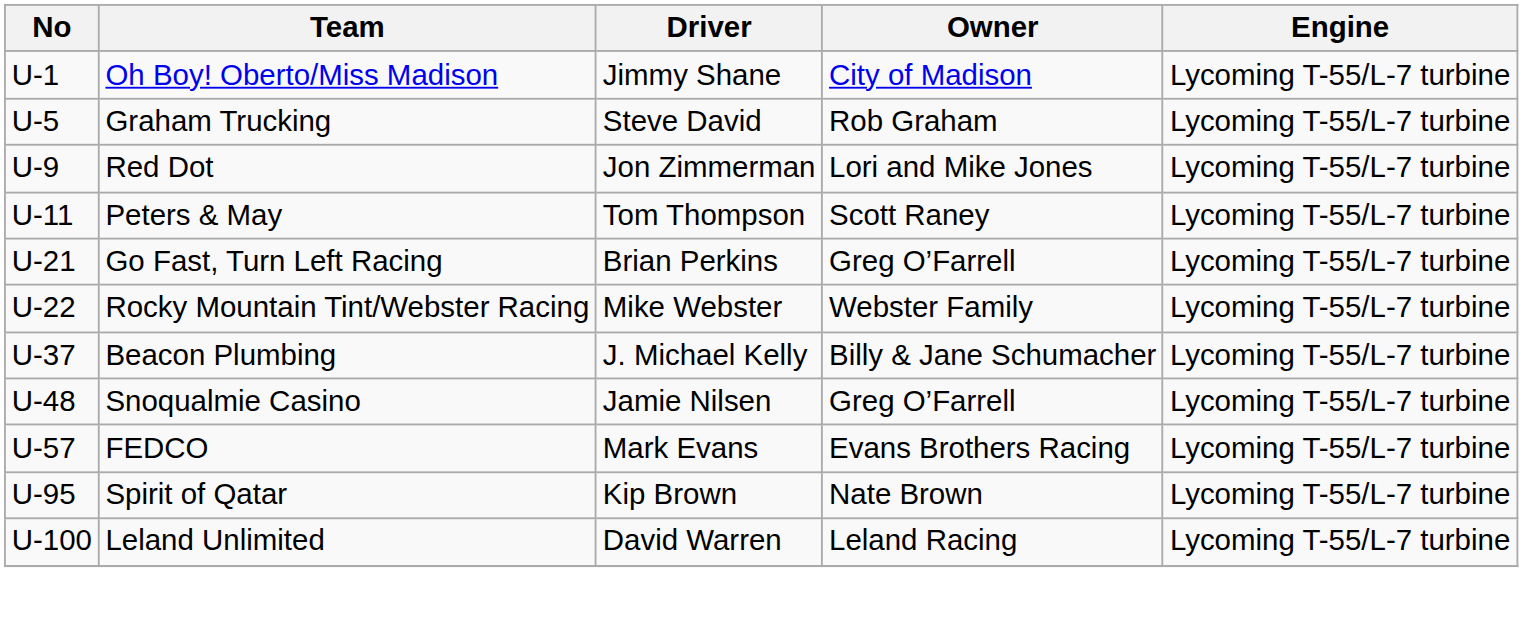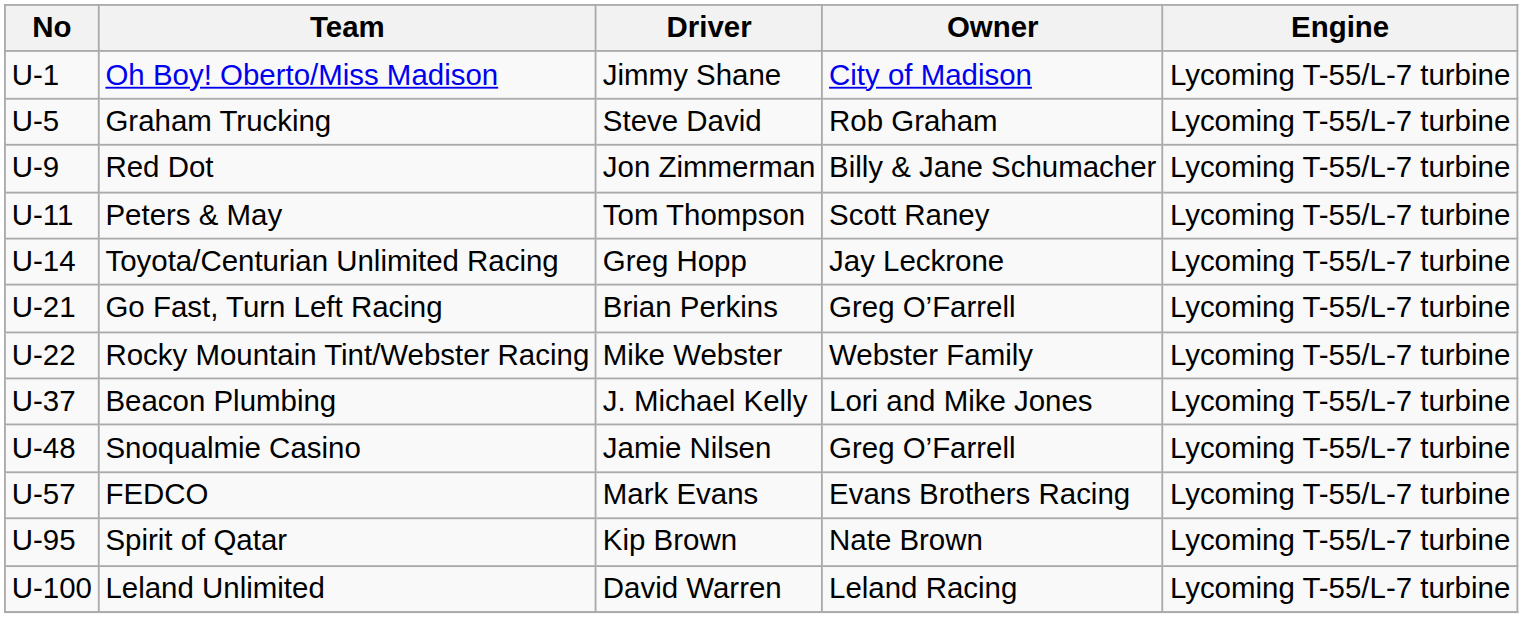Red Dot | Owner: Lori and Mike Jones -> Billy & Jane Schumacher
+ row: U-14 | Toyota/Centurian Unlimited Racing | Greg Hopp | Jay Leckrone | Lycoming T-55/L-7 turbine
Beacon Plumbing | Owner: Billy & Jane Schumacher -> Lori and Mike Jones
